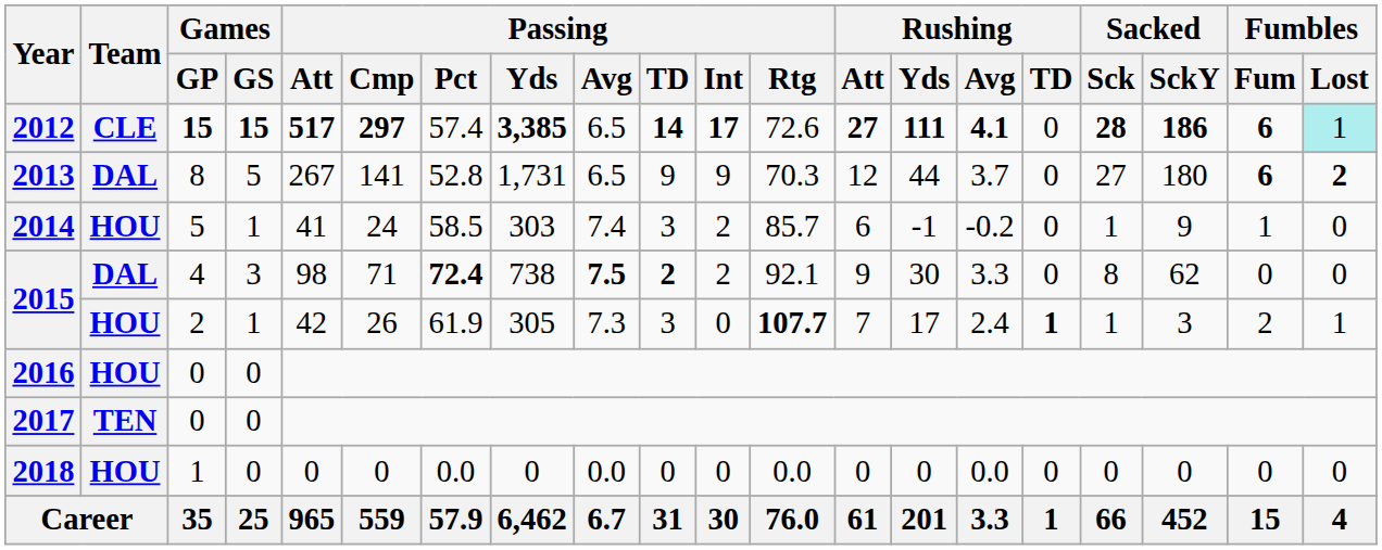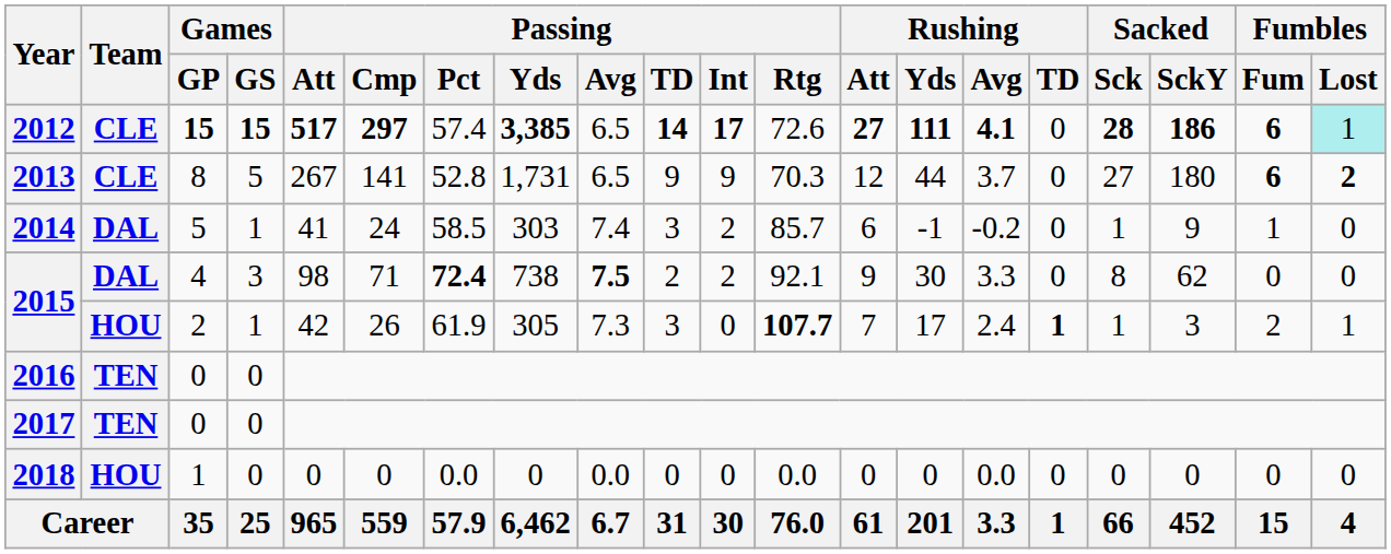2013 | Team: DAL -> CLE
2014 | Team: HOU -> DAL
2015 / 4 | Passing / TD: bold -> normal
2016 | Team: HOU -> TEN
